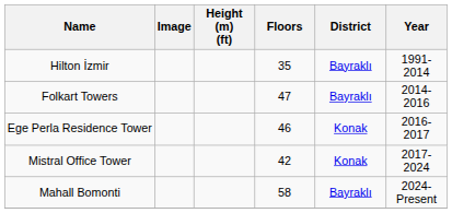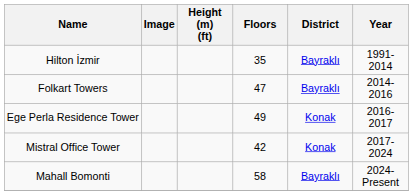Ege Perla Residence Tower | Floors: 46 -> 49
